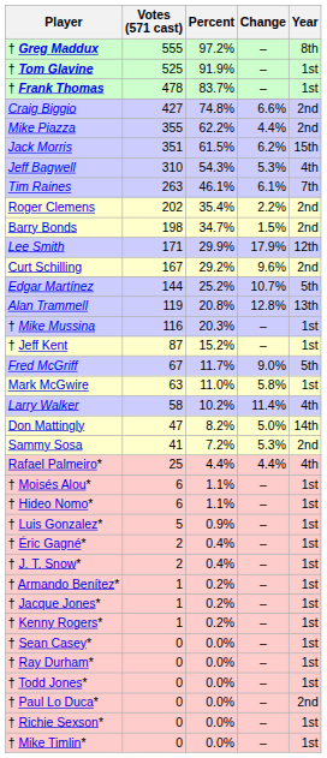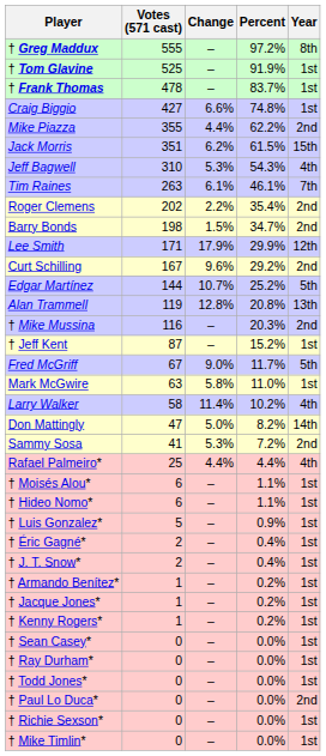columns swapped: Percent <-> Change
Craig Biggio | Year: 2nd -> 1st
† Mike Mussina | Year: 1st -> 2nd
